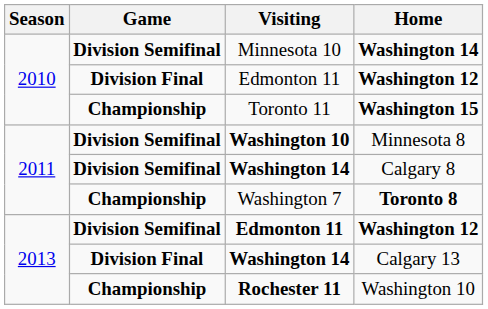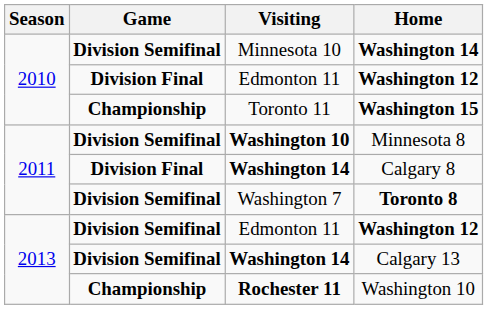Calgary 8 | Game: Division Semifinal -> Division Final
Toronto 8 | Game: Championship -> Division Semifinal
2013 / Washington 12 | Visiting: bold -> normal
Calgary 13 | Game: Division Final -> Division Semifinal
